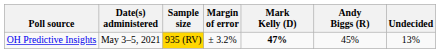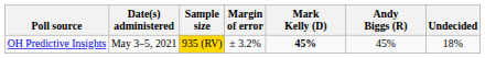OH Predictive Insights | Mark Kelly (D): 47% -> 45%
OH Predictive Insights | Undecided: 13% -> 18%
